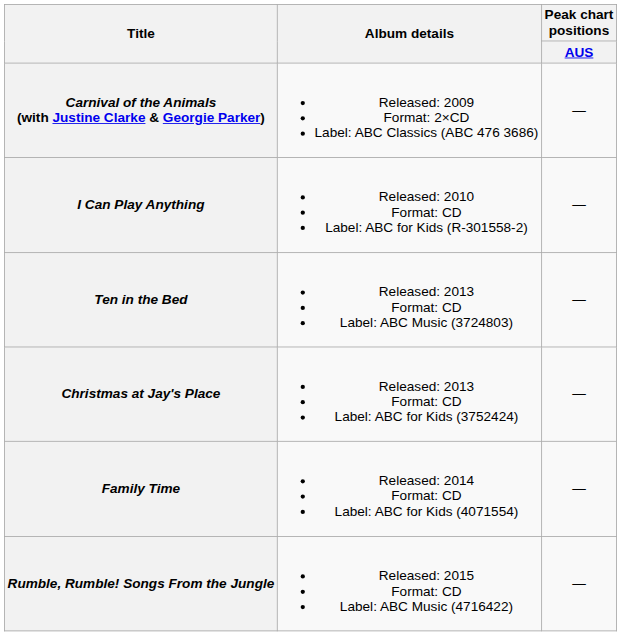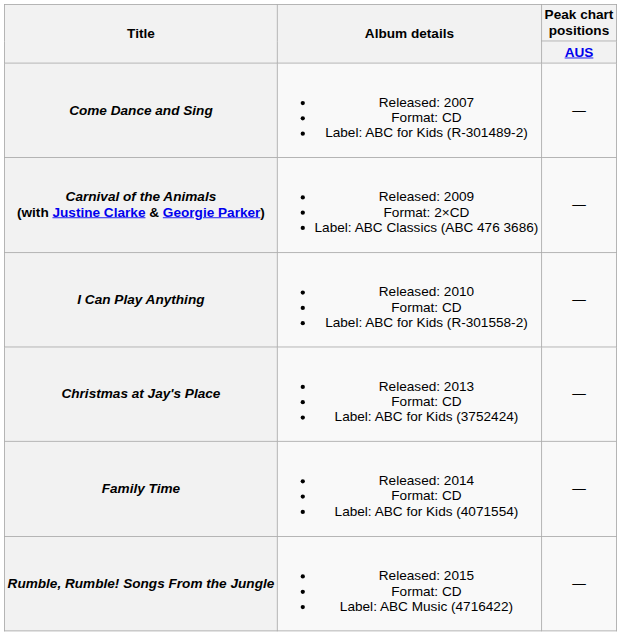+ row: Come Dance and Sing | Released: 2007 Format: CD Label: ABC for Kids (R-301489-2) | —
- row: Ten in the Bed | Released: 2013 Format: CD Label: ABC Music (3724803) | —
